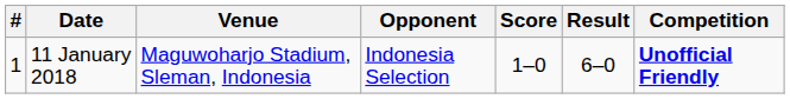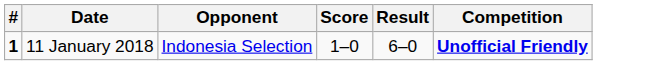- column: Venue | Maguwoharjo Stadium, Sleman, Indonesia
11 January 2018 | #: normal -> bold
